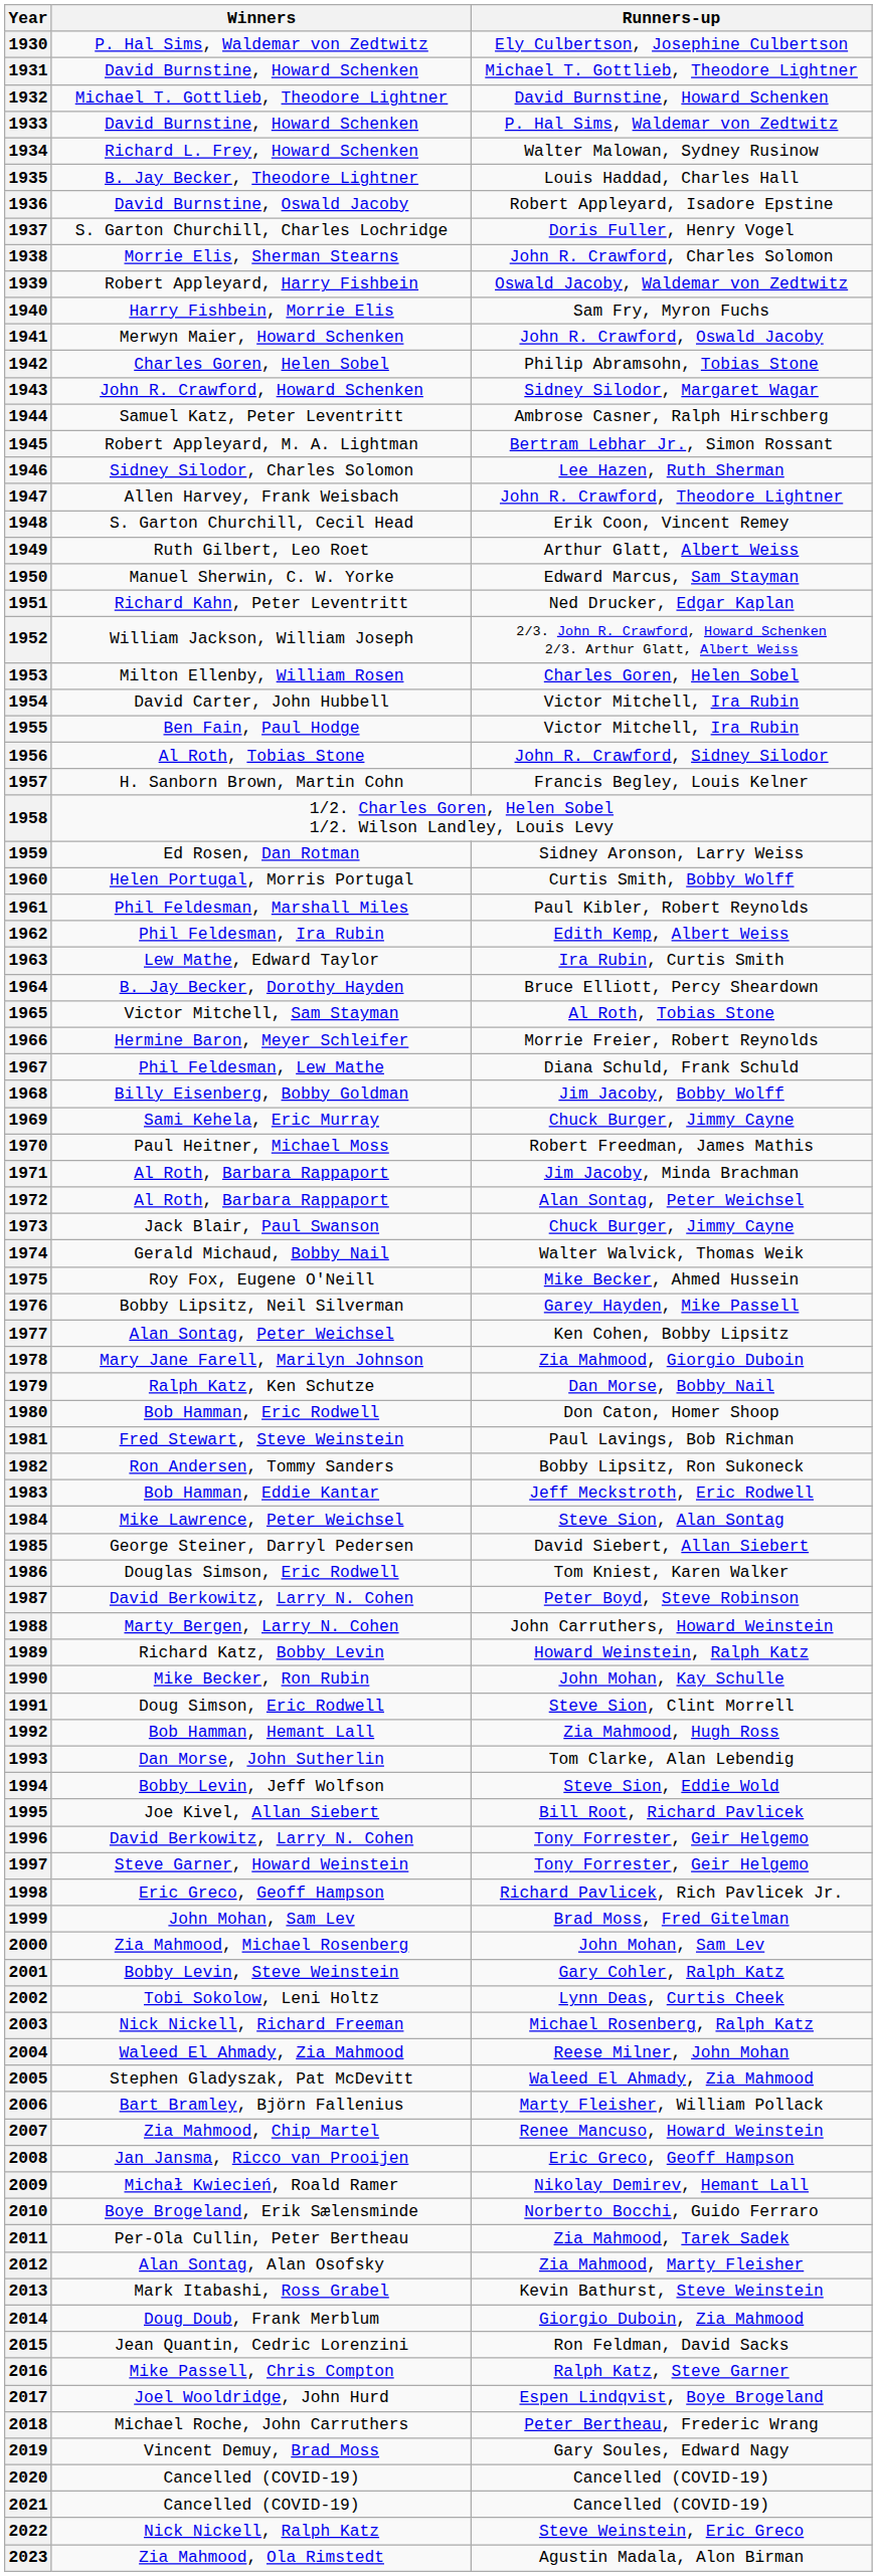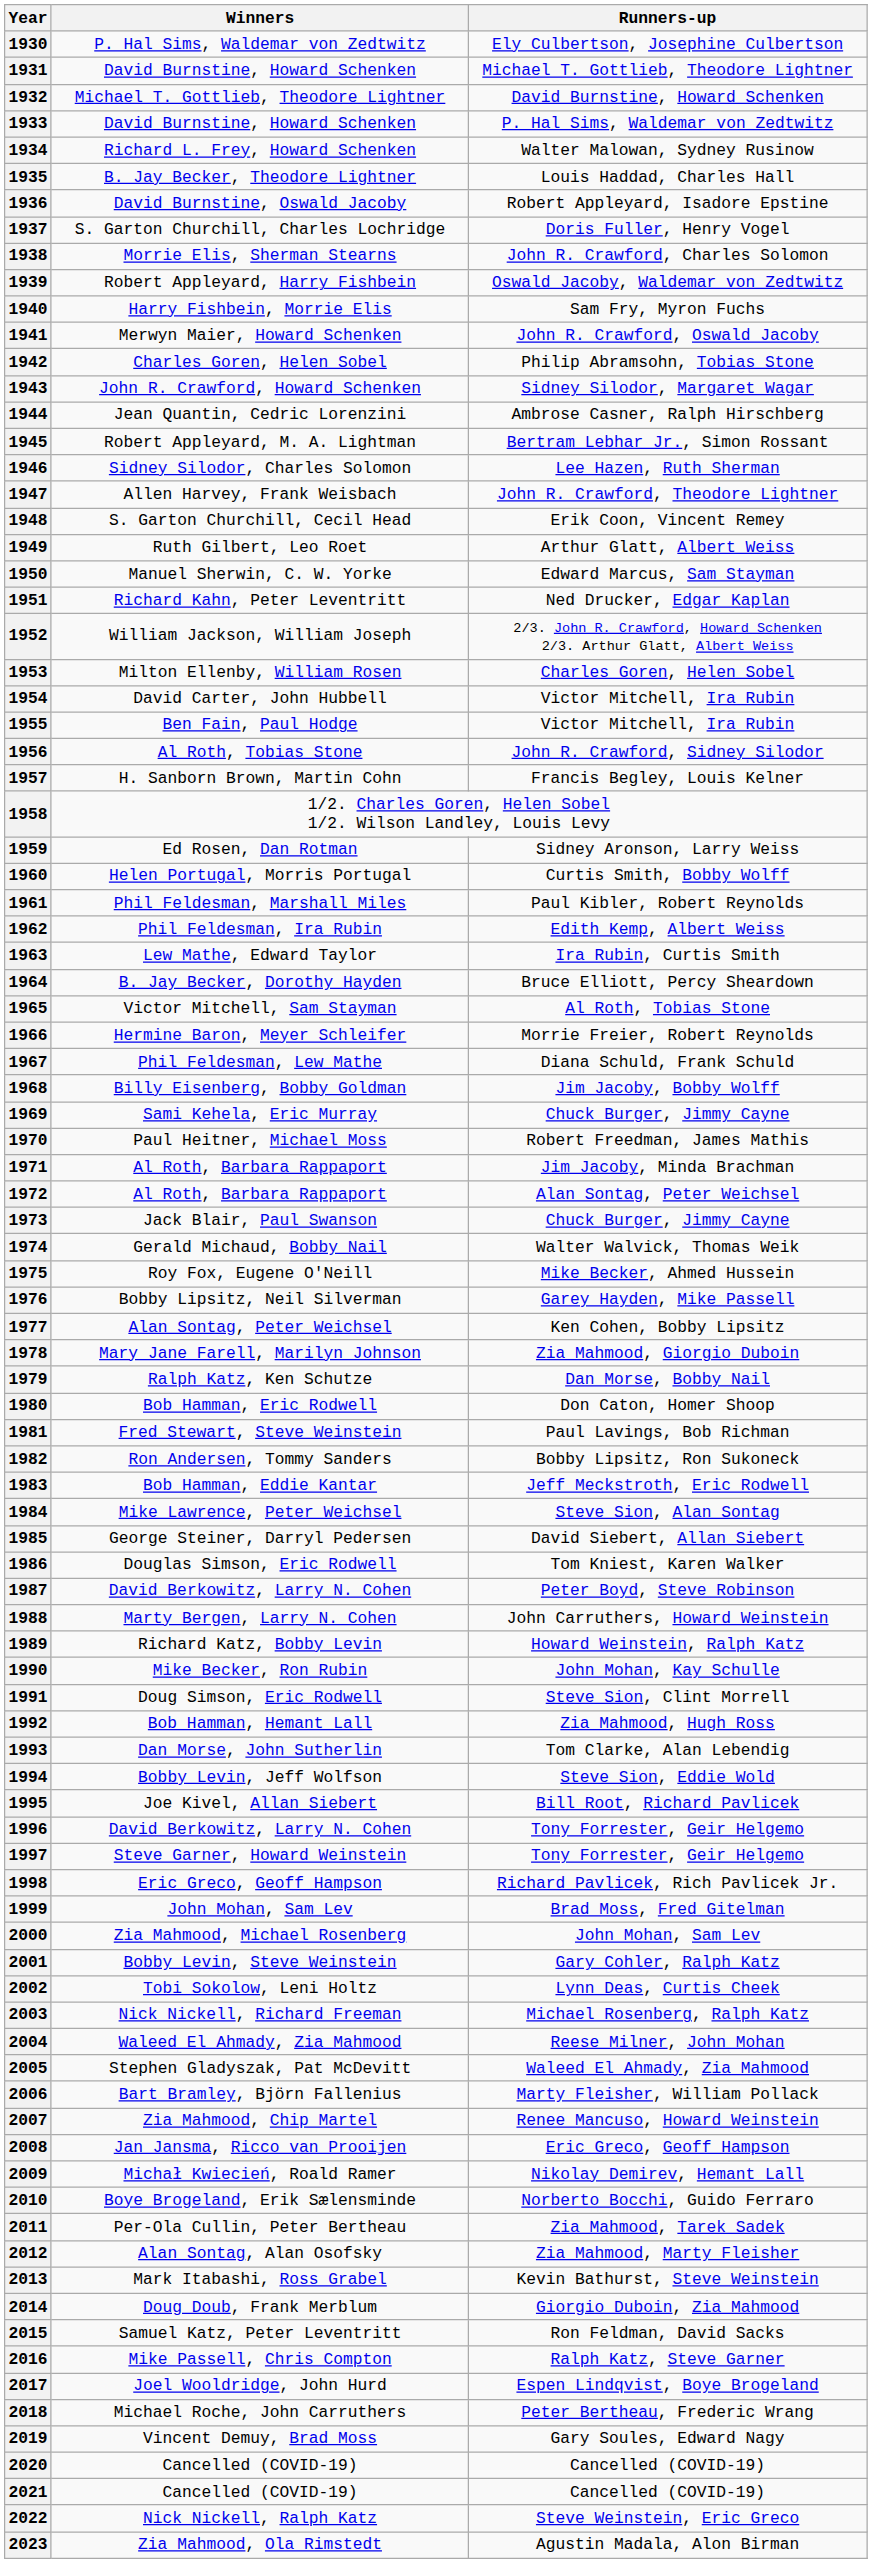1944 | Winners: Samuel Katz, Peter Leventritt -> Jean Quantin, Cedric Lorenzini
2015 | Winners: Jean Quantin, Cedric Lorenzini -> Samuel Katz, Peter Leventritt
